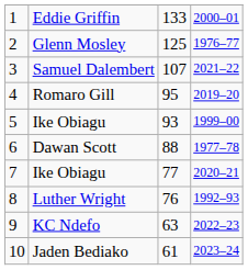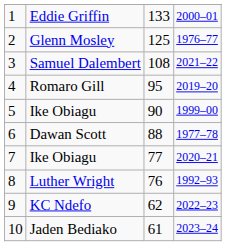Samuel Dalembert | column 3: 107 -> 108
5 / Ike Obiagu | column 3: 93 -> 90
KC Ndefo | column 3: 63 -> 62
